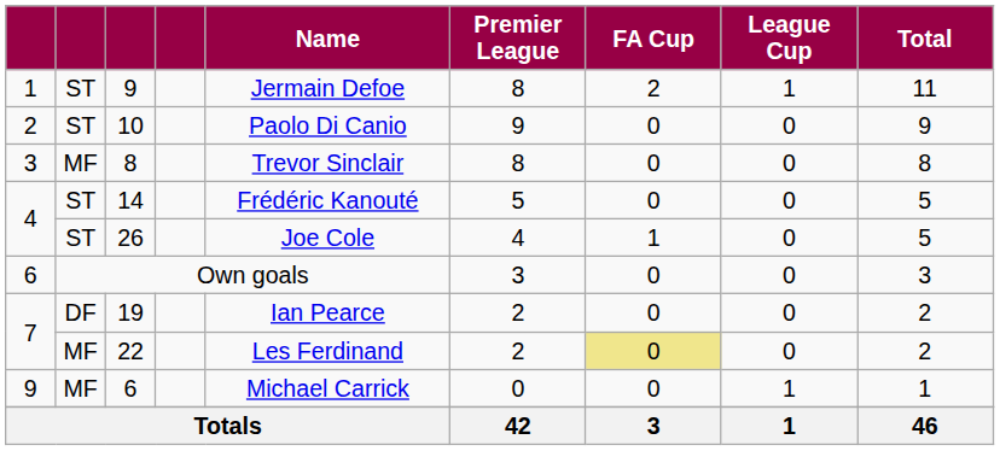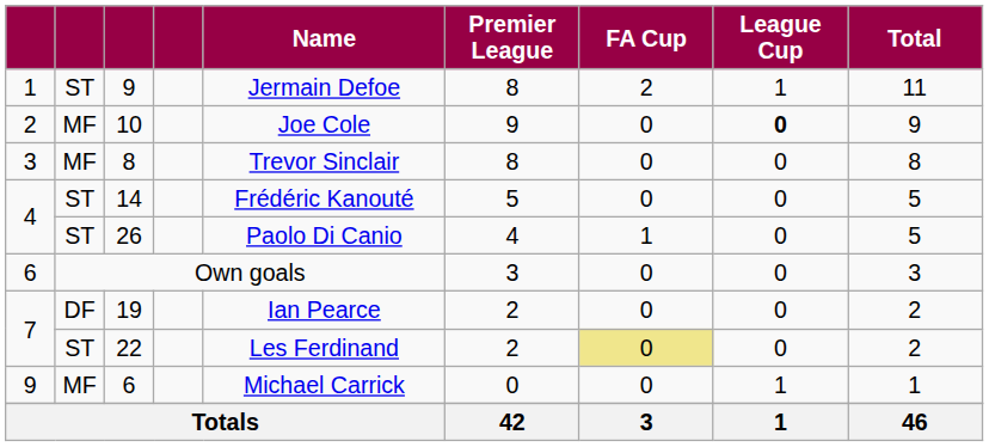10 | column 2: ST -> MF
10 | Name: Paolo Di Canio -> Joe Cole
10 | League Cup: normal -> bold
26 | Name: Joe Cole -> Paolo Di Canio
22 | column 2: MF -> ST
